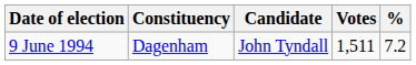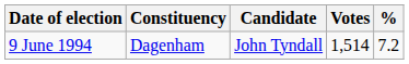9 June 1994 | Votes: 1,511 -> 1,514
